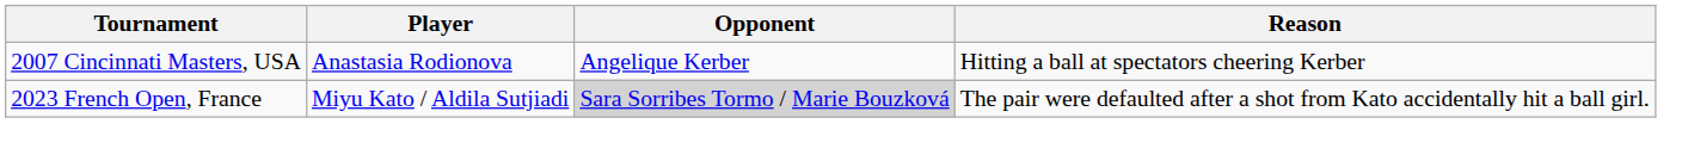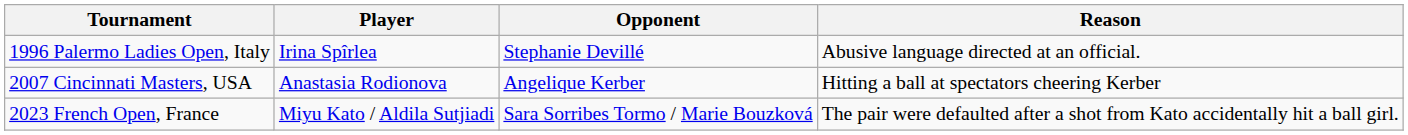+ row: 1996 Palermo Ladies Open, Italy | Irina Spîrlea | Stephanie Devillé | Abusive language directed at an official.
2023 French Open, France | Opponent: lightgrey background -> no background
